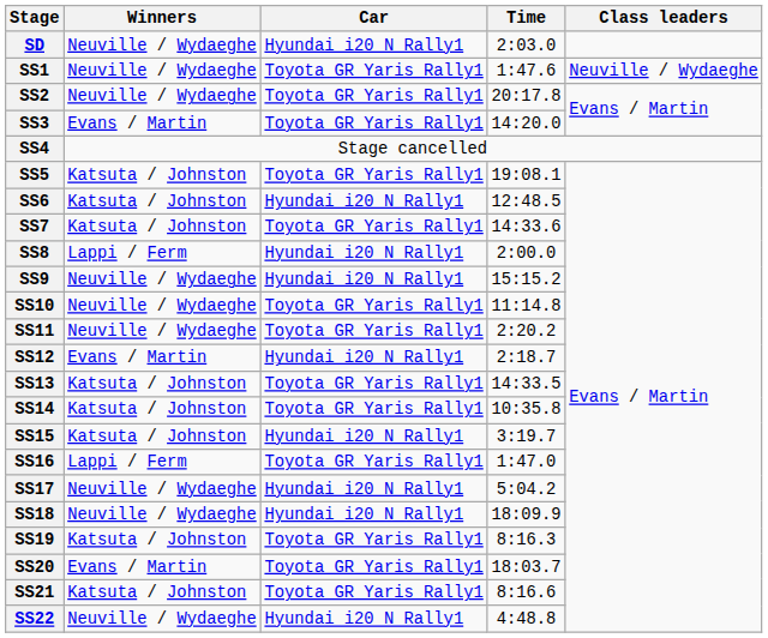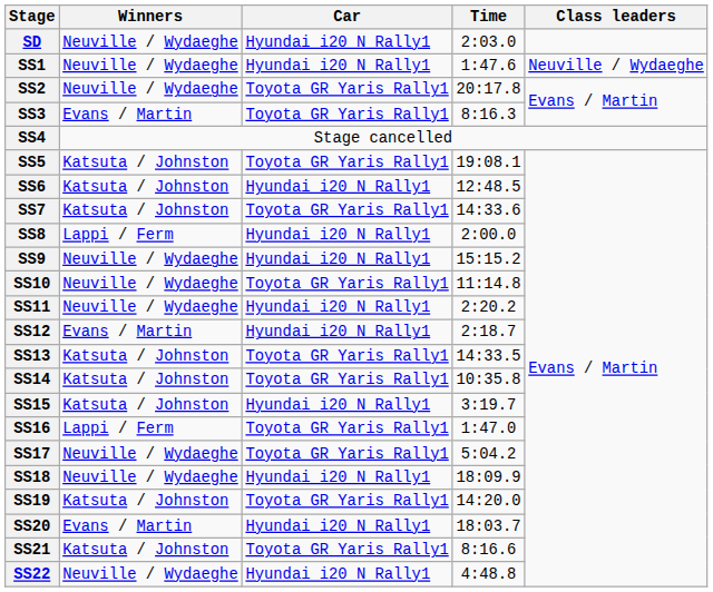SS1 | Car: Toyota GR Yaris Rally1 -> Hyundai i20 N Rally1
SS3 | Time: 14:20.0 -> 8:16.3
SS11 | Car: Toyota GR Yaris Rally1 -> Hyundai i20 N Rally1
SS17 | Car: Hyundai i20 N Rally1 -> Toyota GR Yaris Rally1
SS19 | Time: 8:16.3 -> 14:20.0
SS20 | Car: Toyota GR Yaris Rally1 -> Hyundai i20 N Rally1
